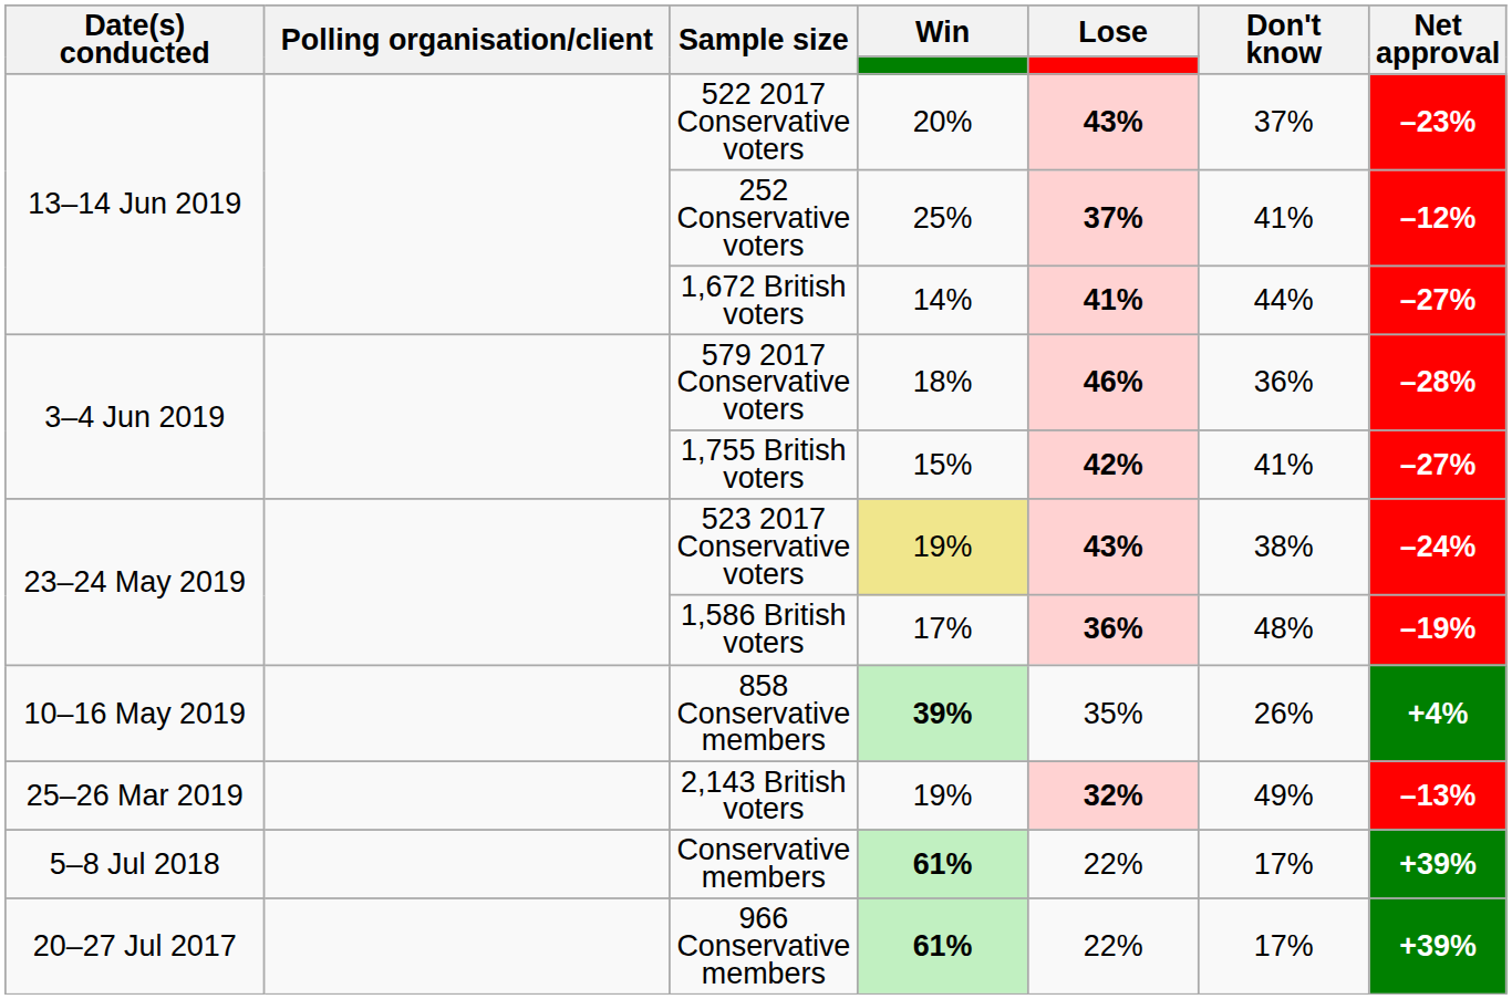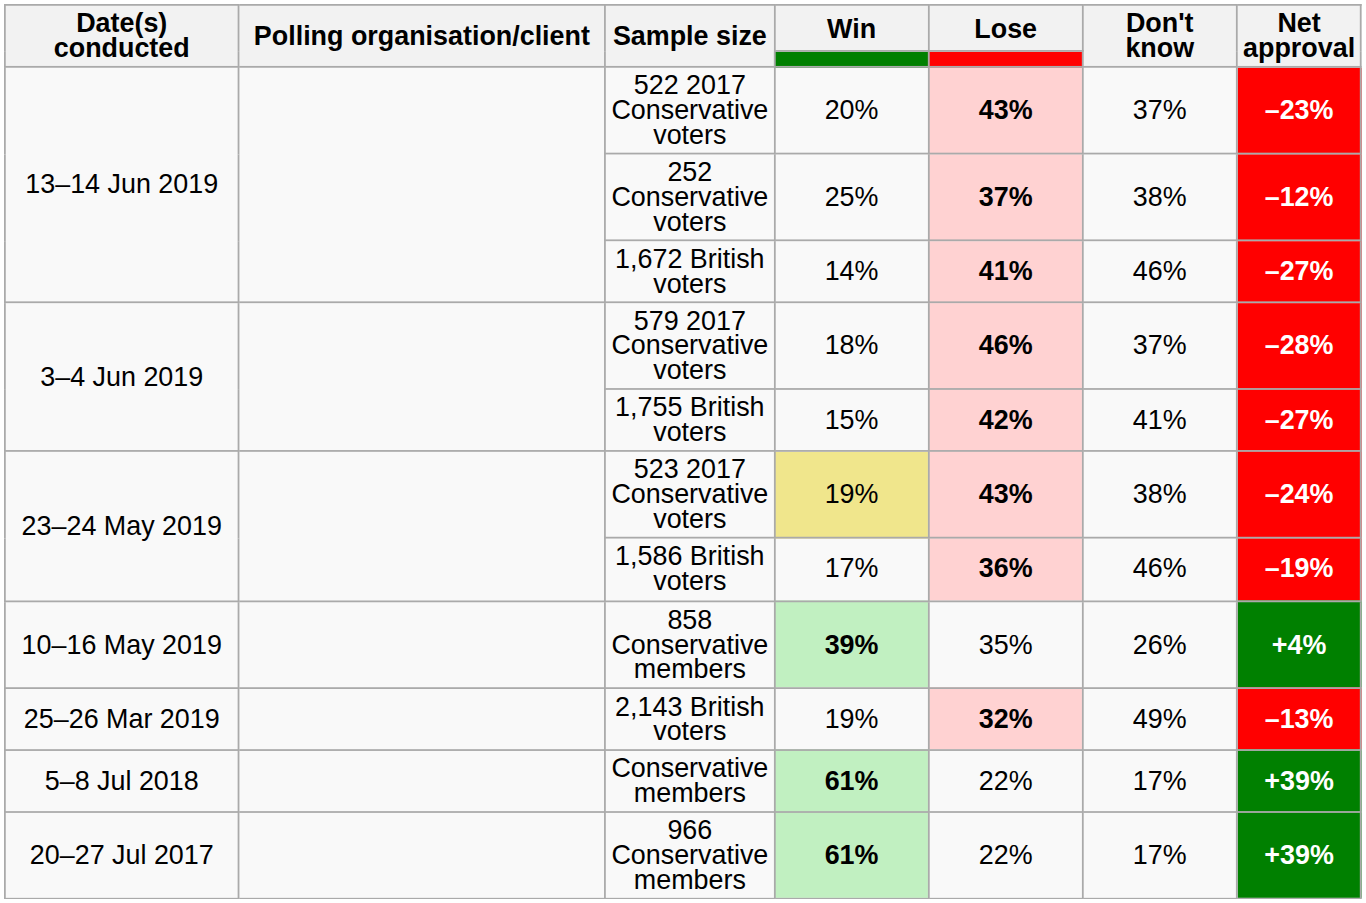252 Conservative voters | Don't know: 41% -> 38%
1,672 British voters | Don't know: 44% -> 46%
579 2017 Conservative voters | Don't know: 36% -> 37%
1,586 British voters | Don't know: 48% -> 46%
